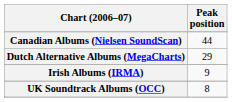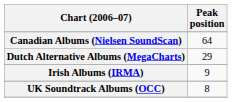Canadian Albums (Nielsen SoundScan) | Peak position: 44 -> 64
